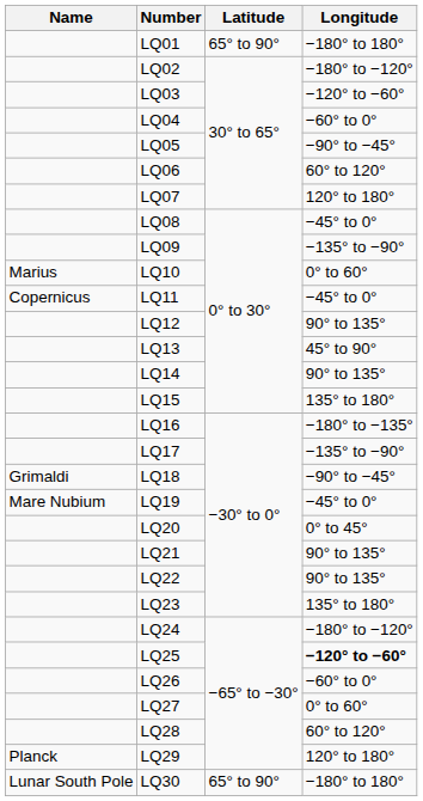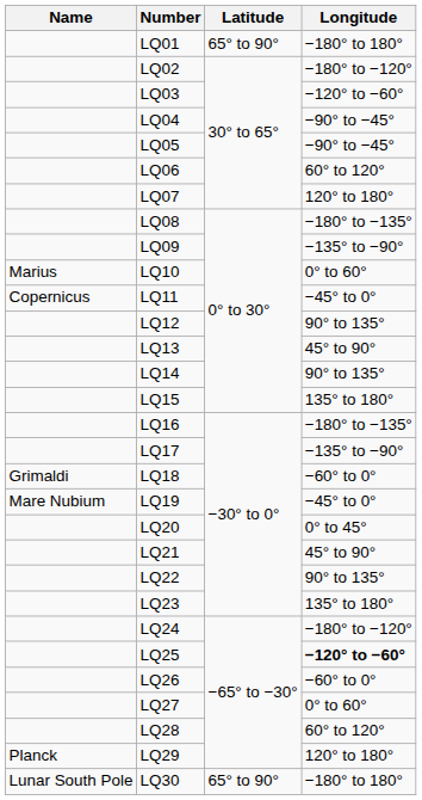LQ04 | Longitude: −60° to 0° -> −90° to −45°
LQ08 | Longitude: −45° to 0° -> −180° to −135°
LQ18 | Longitude: −90° to −45° -> −60° to 0°
LQ21 | Longitude: 90° to 135° -> 45° to 90°
